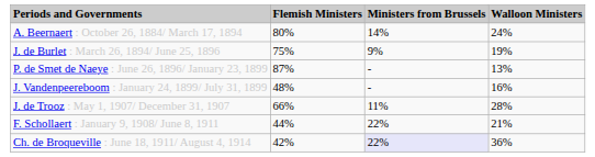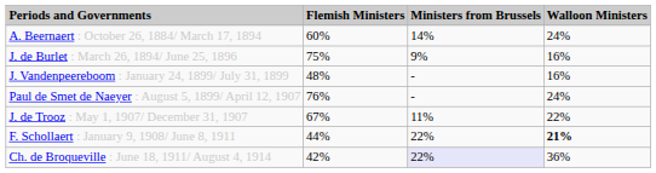A. Beernaert : October 26, 1884/ March 17, 1894 | Flemish Ministers: 80% -> 60%
J. de Burlet : March 26, 1894/ June 25, 1896 | Walloon Ministers: 19% -> 16%
- row: P. de Smet de Naeye : June 26, 1896/ January 23, 1899 | 87% | - | 13%
+ row: Paul de Smet de Naeyer : August 5, 1899/ April 12, 1907 | 76% | - | 24%
J. de Trooz : May 1, 1907/ December 31, 1907 | Flemish Ministers: 66% -> 67%
J. de Trooz : May 1, 1907/ December 31, 1907 | Walloon Ministers: 28% -> 22%
F. Schollaert : January 9, 1908/ June 8, 1911 | Walloon Ministers: normal -> bold
